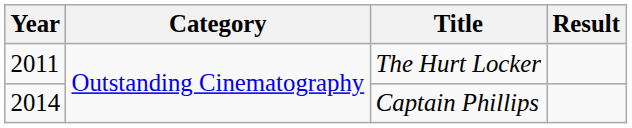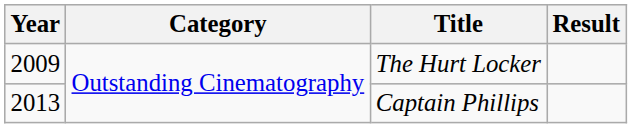The Hurt Locker | Year: 2011 -> 2009
Captain Phillips | Year: 2014 -> 2013
